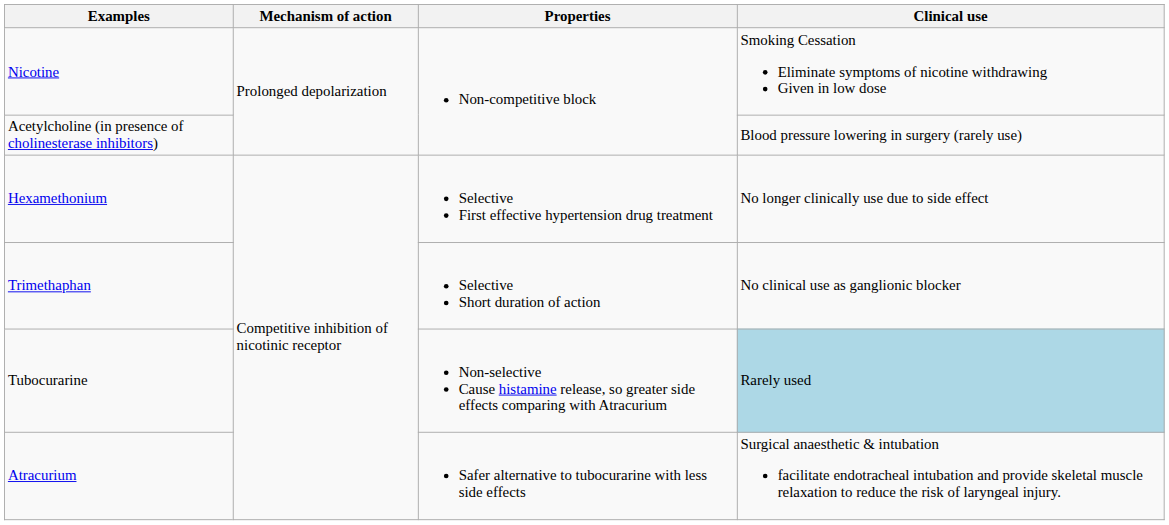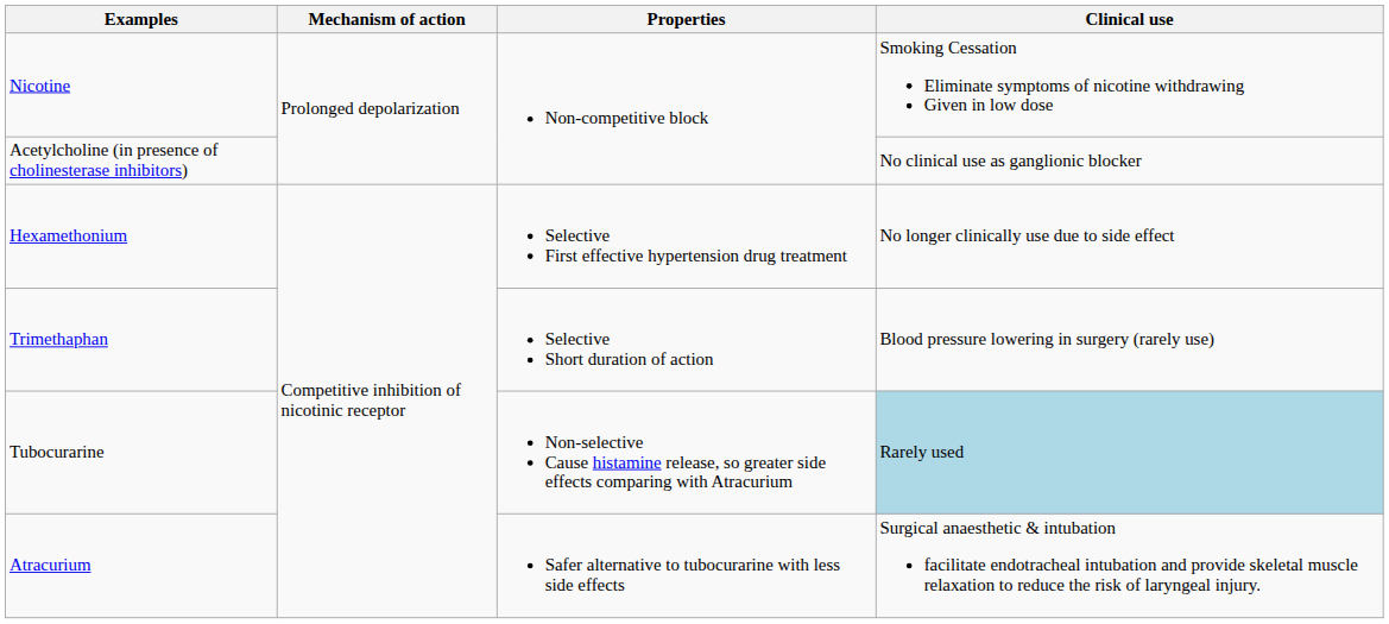Acetylcholine (in presence of cholinesterase inhibitors) | Clinical use: Blood pressure lowering in surgery (rarely use) -> No clinical use as ganglionic blocker
Trimethaphan | Clinical use: No clinical use as ganglionic blocker -> Blood pressure lowering in surgery (rarely use)
